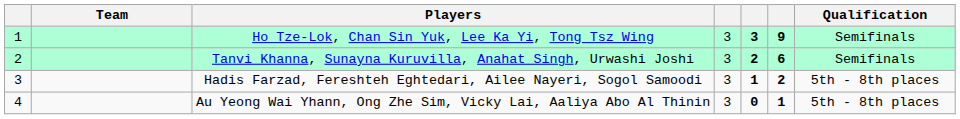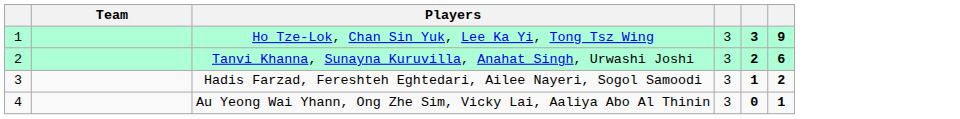- column: Qualification | Semifinals | Semifinals | 5th - 8th places | 5th - 8th places
